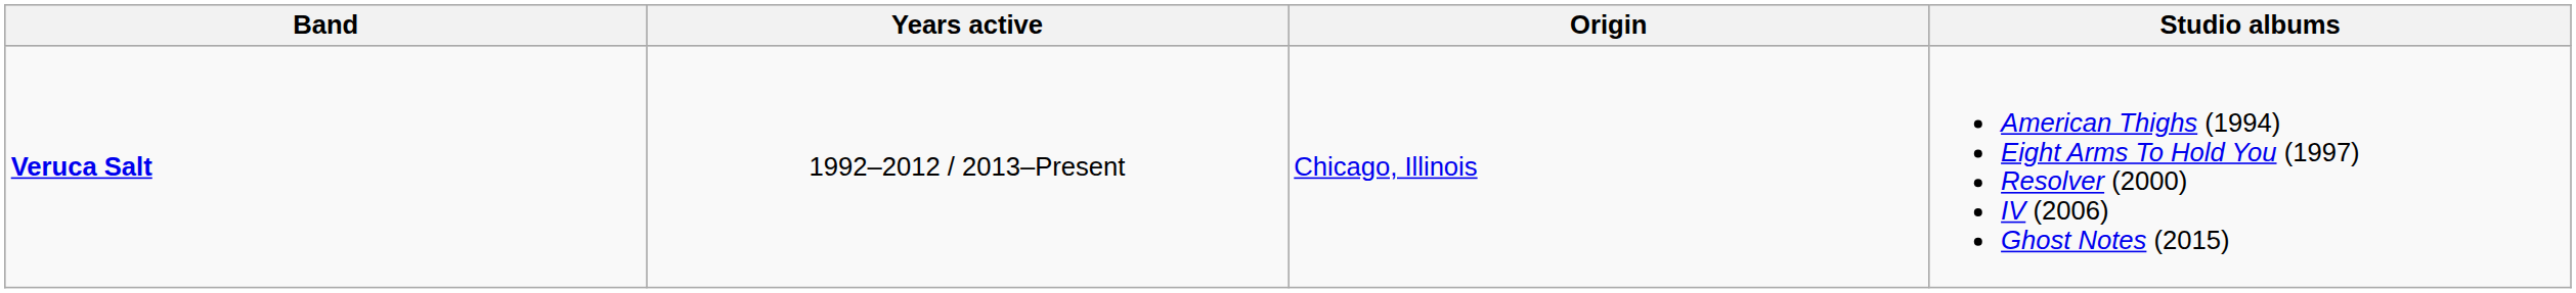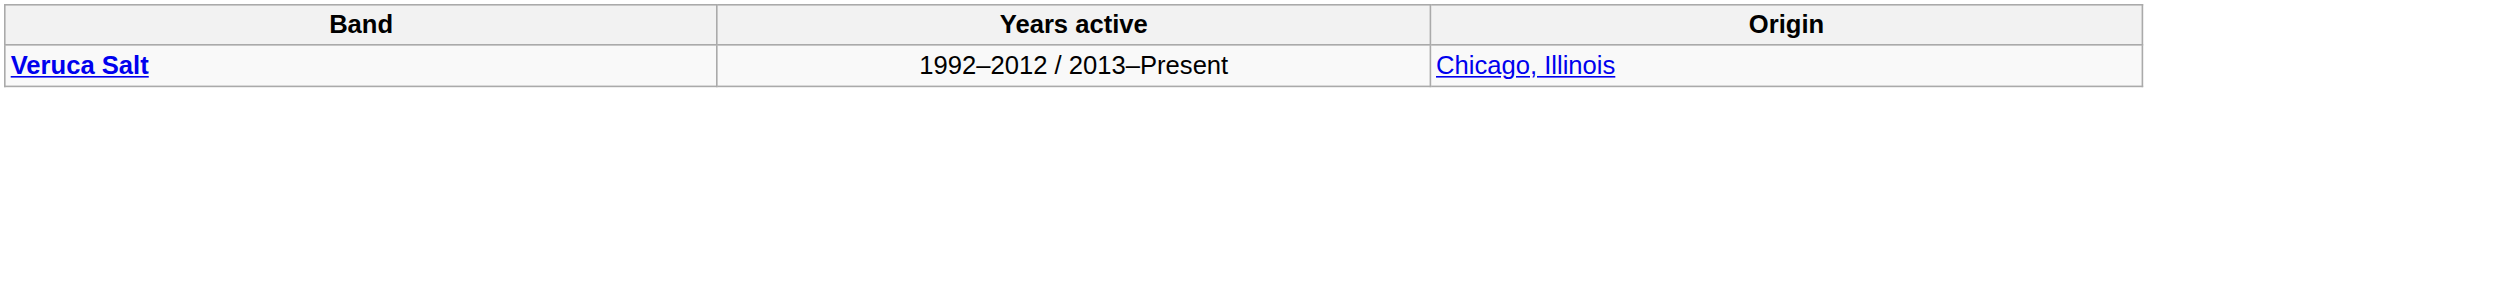- column: Studio albums | American Thighs (1994) Eight Arms To Hold You (1997) Resolver (2000) IV (2006) Ghost Notes (2015)
